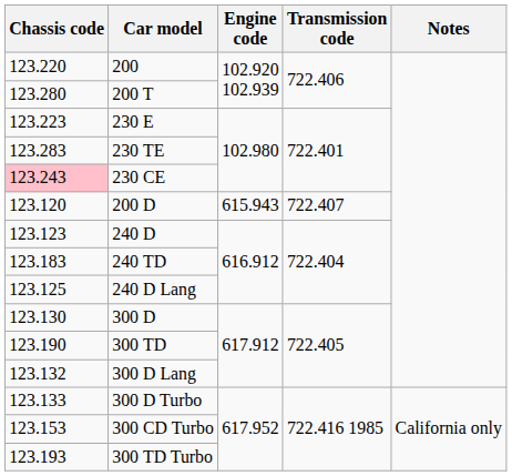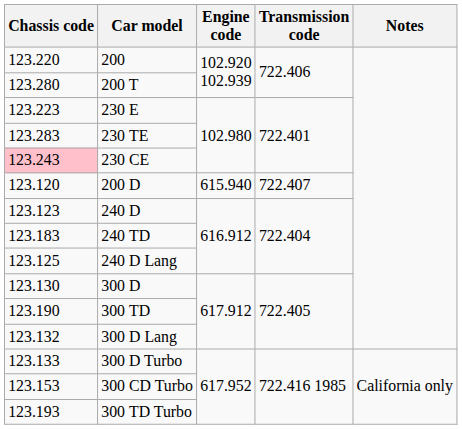200 D | Engine code: 615.943 -> 615.940
